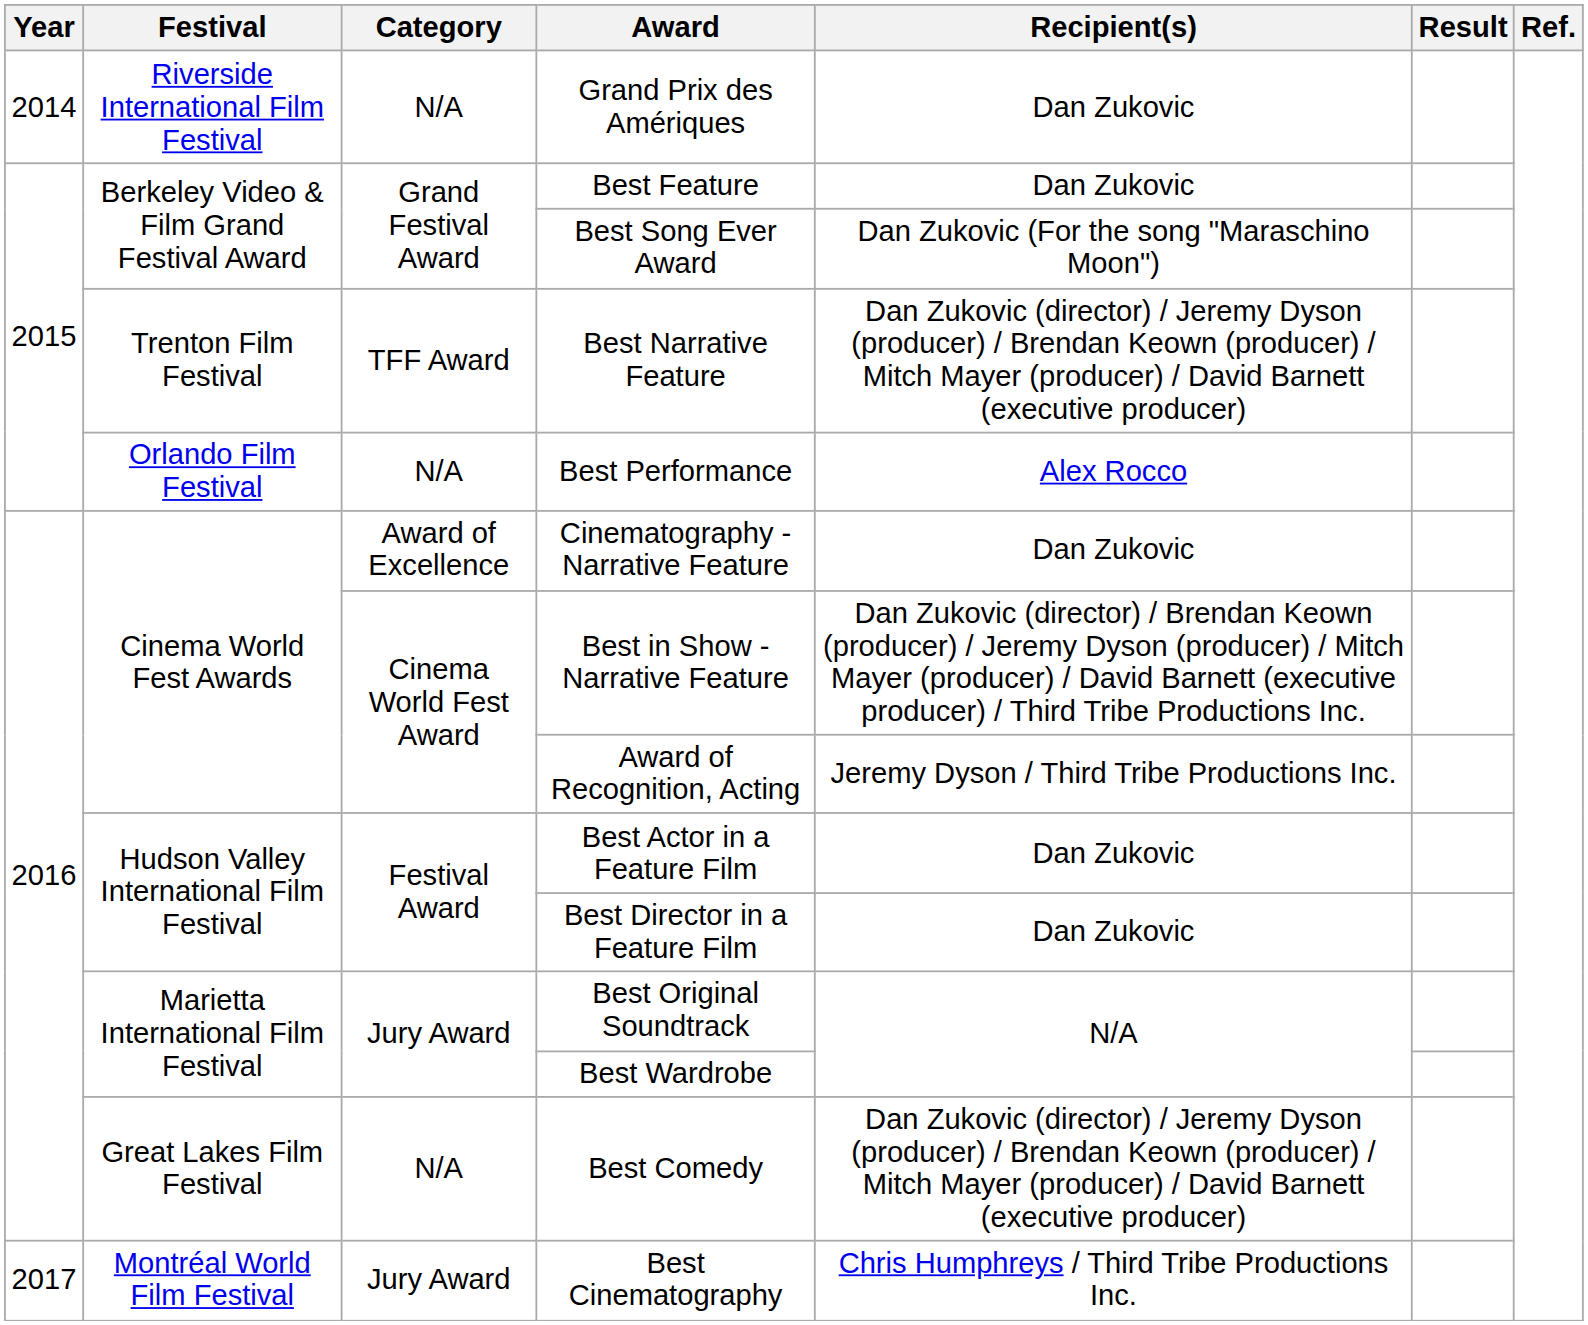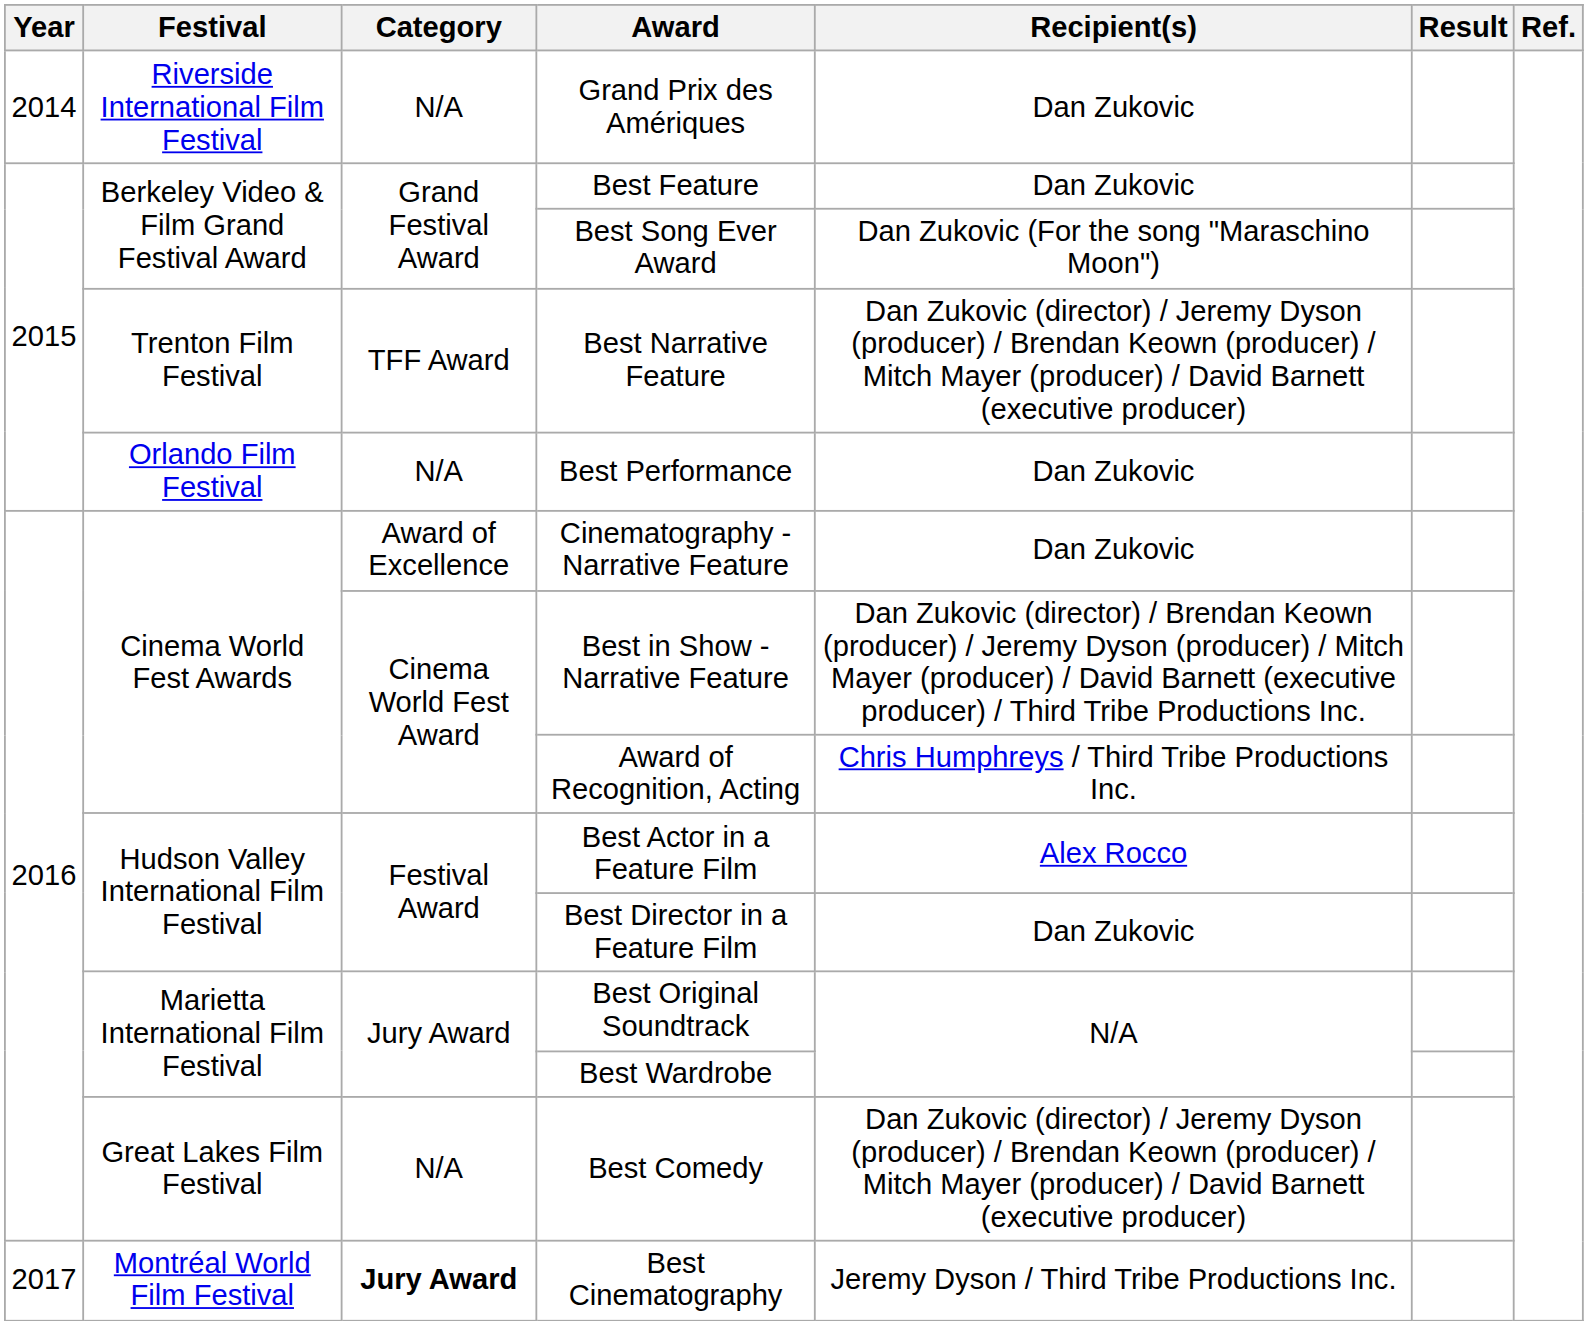Best Performance | Recipient(s): Alex Rocco -> Dan Zukovic
Award of Recognition, Acting | Recipient(s): Jeremy Dyson / Third Tribe Productions Inc. -> Chris Humphreys / Third Tribe Productions Inc.
Best Actor in a Feature Film | Recipient(s): Dan Zukovic -> Alex Rocco
Best Cinematography | Category: normal -> bold
Best Cinematography | Recipient(s): Chris Humphreys / Third Tribe Productions Inc. -> Jeremy Dyson / Third Tribe Productions Inc.
